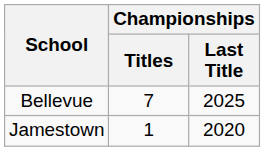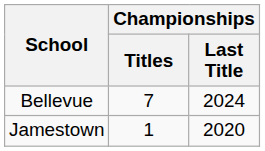Bellevue | Championships / Last Title: 2025 -> 2024
